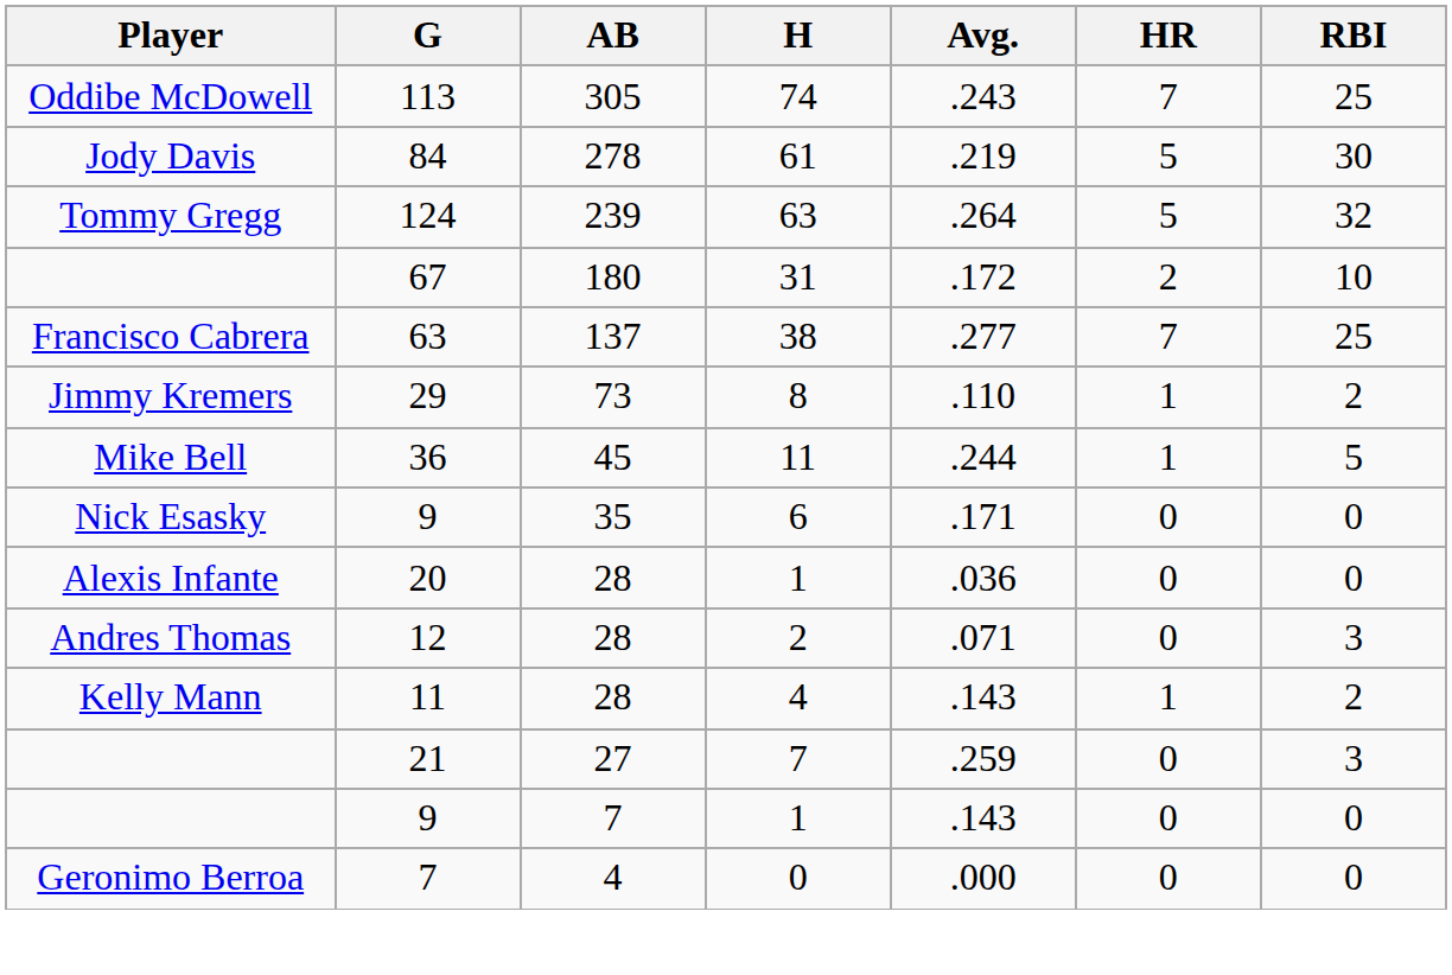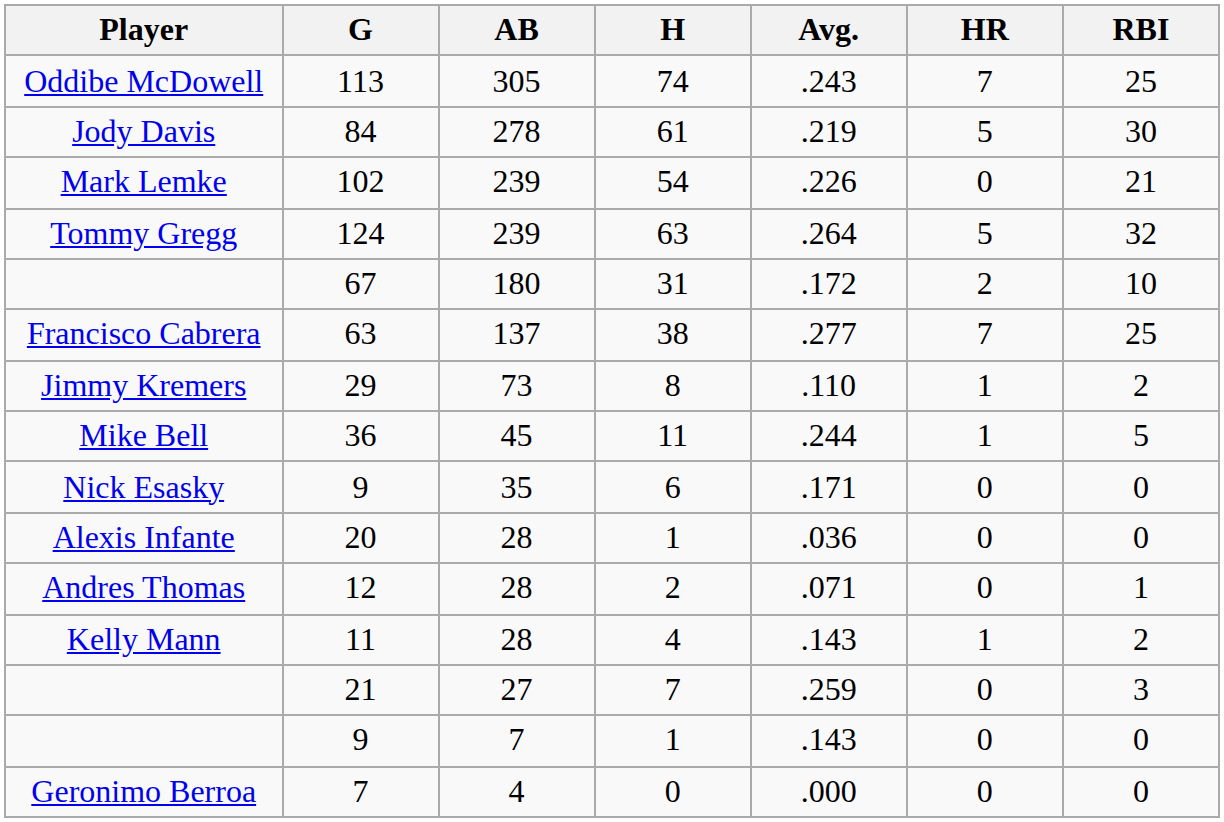+ row: Mark Lemke | 102 | 239 | 54 | .226 | 0 | 21
12 | RBI: 3 -> 1
